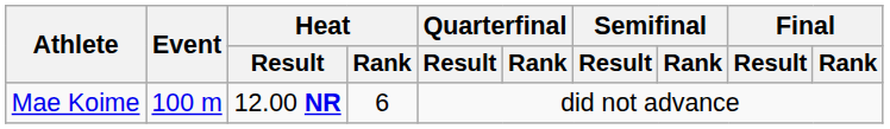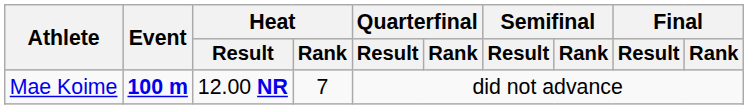Mae Koime | Event: normal -> bold
Mae Koime | Heat / Rank: 6 -> 7
